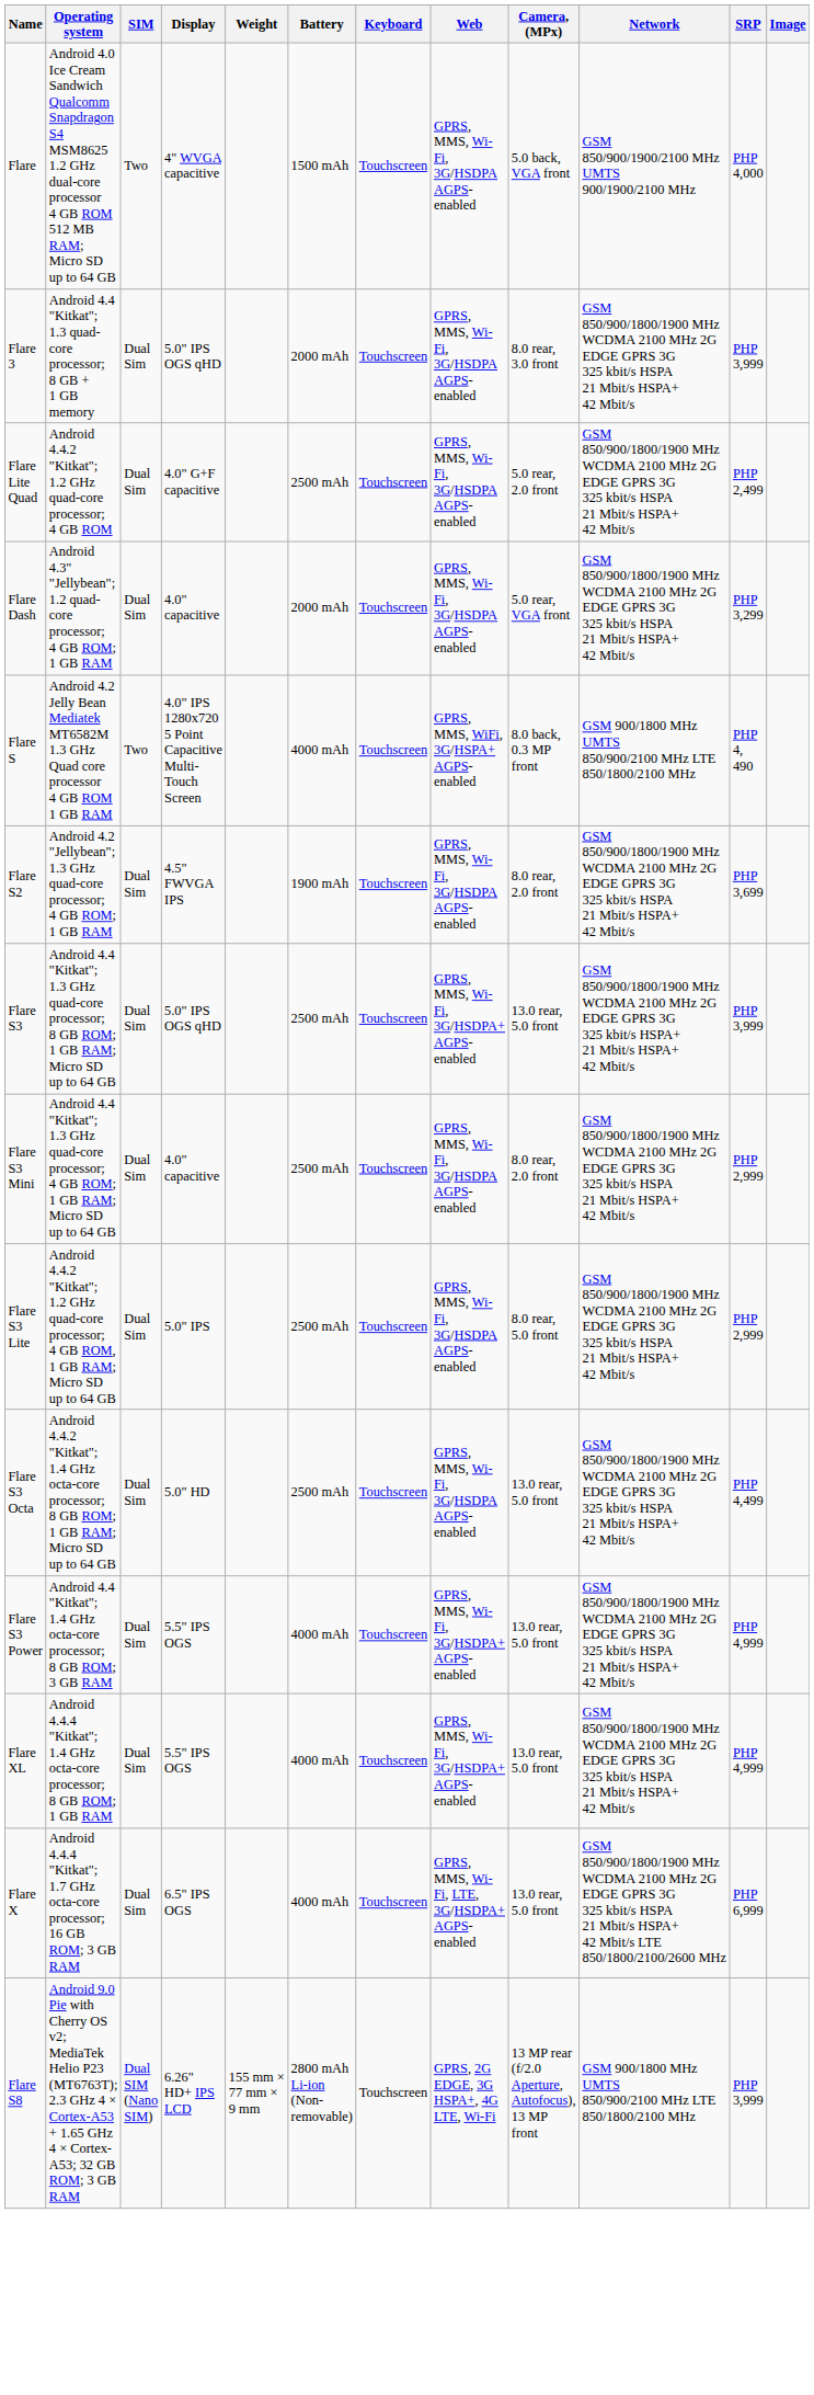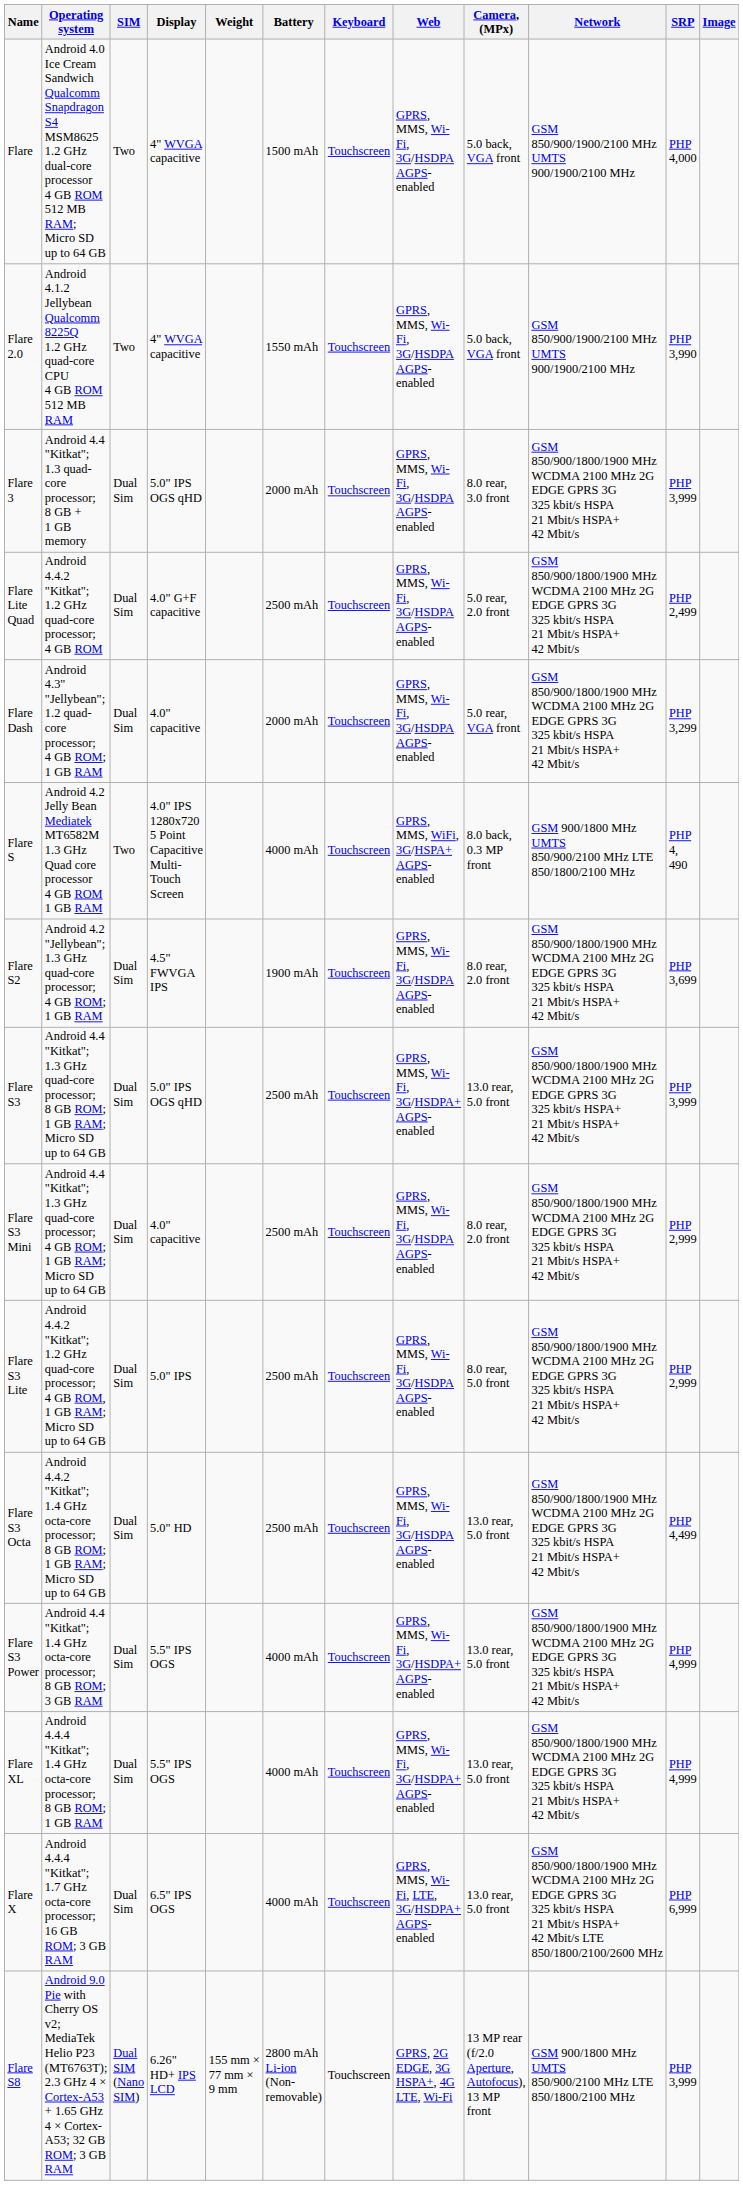+ row: Flare 2.0 | Android 4.1.2 Jellybean Qualcomm 8225Q 1.2 GHz quad-core CPU 4 GB ROM 512 MB RAM | Two | 4" WVGA capacitive | 1550 mAh | Touchscreen | GPRS, MMS, Wi-Fi, 3G/HSDPA AGPS-enabled | 5.0 back, VGA front | GSM 850/900/1900/2100 MHz UMTS 900/1900/2100 MHz | PHP 3,990
